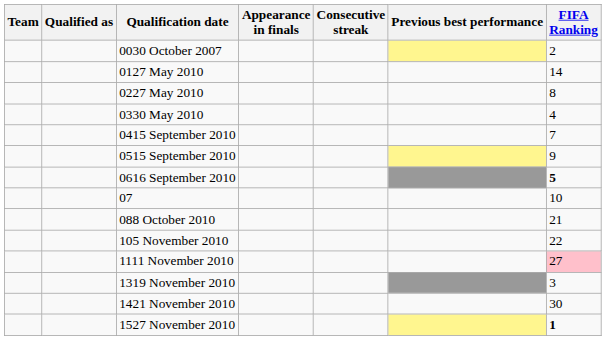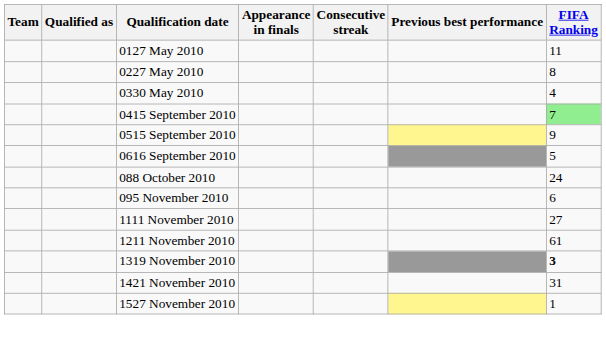- row: 0030 October 2007 | 2
0127 May 2010 | FIFA Ranking: 14 -> 11
0415 September 2010 | FIFA Ranking: no background -> lightgreen background
0616 September 2010 | FIFA Ranking: bold -> normal
- row: 07 | 10
088 October 2010 | FIFA Ranking: 21 -> 24
+ row: 095 November 2010 | 6
- row: 105 November 2010 | 22
1111 November 2010 | FIFA Ranking: pink background -> no background
+ row: 1211 November 2010 | 61
1319 November 2010 | FIFA Ranking: normal -> bold
1421 November 2010 | FIFA Ranking: 30 -> 31
1527 November 2010 | FIFA Ranking: bold -> normal
